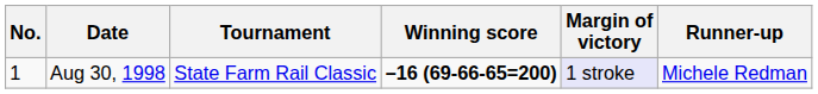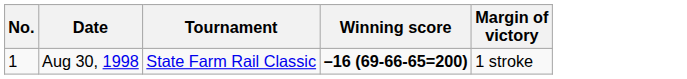- column: Runner-up | Michele Redman
Aug 30, 1998 | Margin of victory: lavender background -> no background
